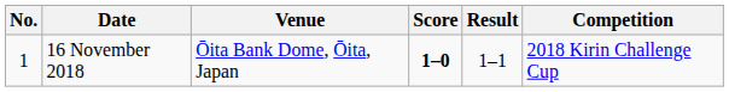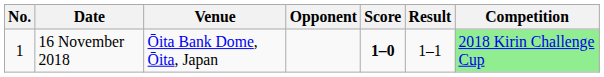+ column: Opponent
16 November 2018 | Competition: no background -> lightgreen background
